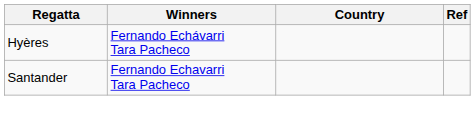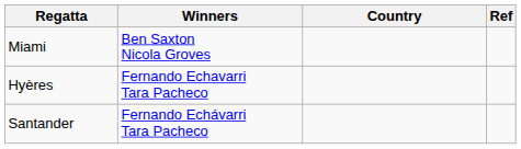+ row: Miami | Ben Saxton Nicola Groves
Hyères | Winners: Fernando Echávarri Tara Pacheco -> Fernando Echavarri Tara Pacheco
Santander | Winners: Fernando Echavarri Tara Pacheco -> Fernando Echávarri Tara Pacheco
